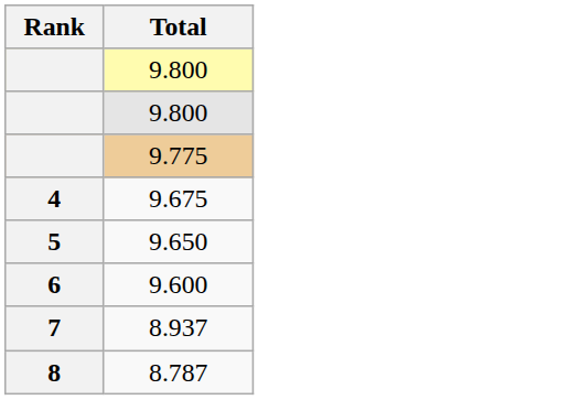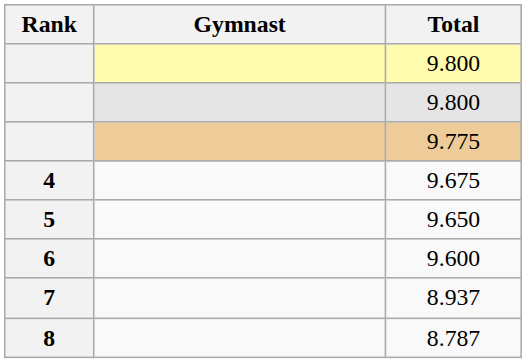+ column: Gymnast
